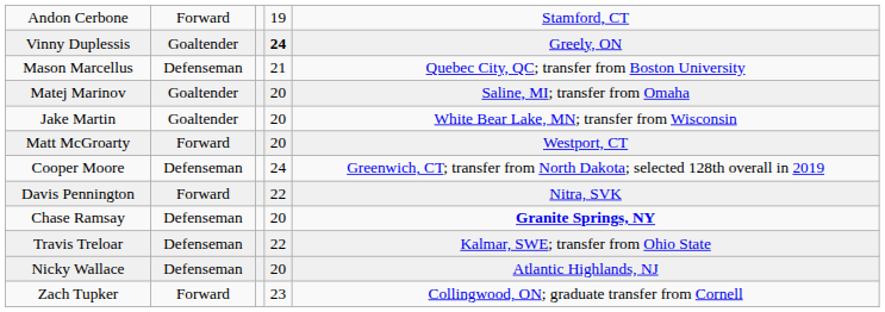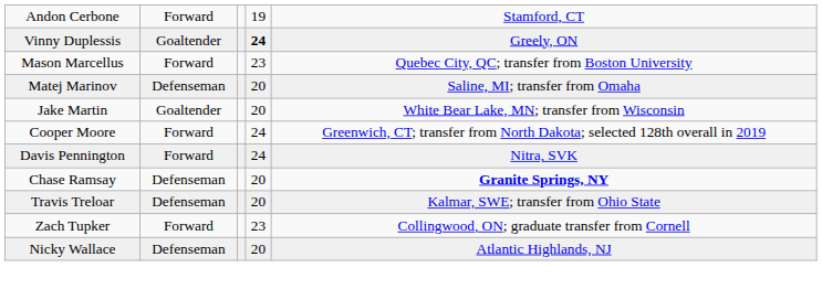Mason Marcellus | column 2: Defenseman -> Forward
Mason Marcellus | column 4: 21 -> 23
Matej Marinov | column 2: Goaltender -> Defenseman
- row: Matt McGroarty | Forward | 20 | Westport, CT
Cooper Moore | column 2: Defenseman -> Forward
Davis Pennington | column 4: 22 -> 24
Travis Treloar | column 4: 22 -> 20
rows swapped: Zach Tupker <-> Nicky Wallace
